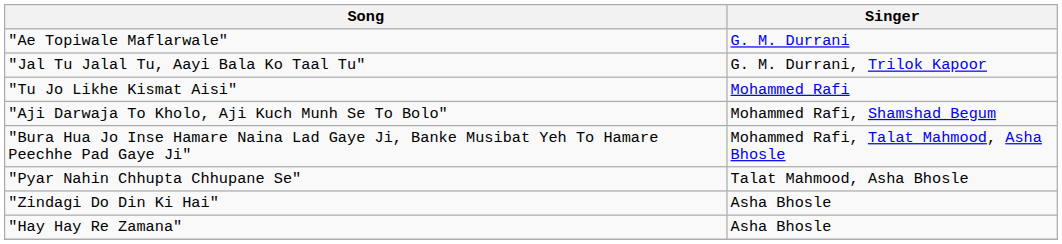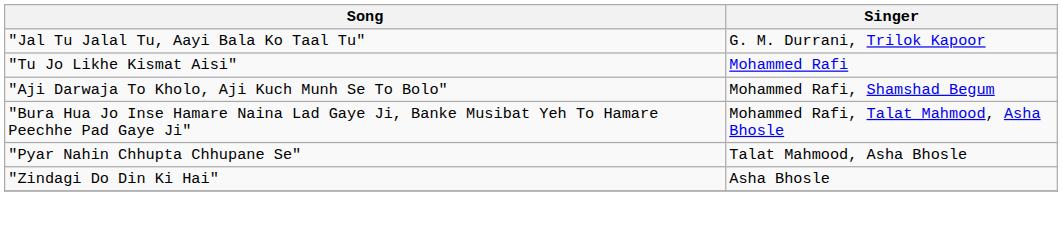- row: "Ae Topiwale Maflarwale" | G. M. Durrani
- row: "Hay Hay Re Zamana" | Asha Bhosle
